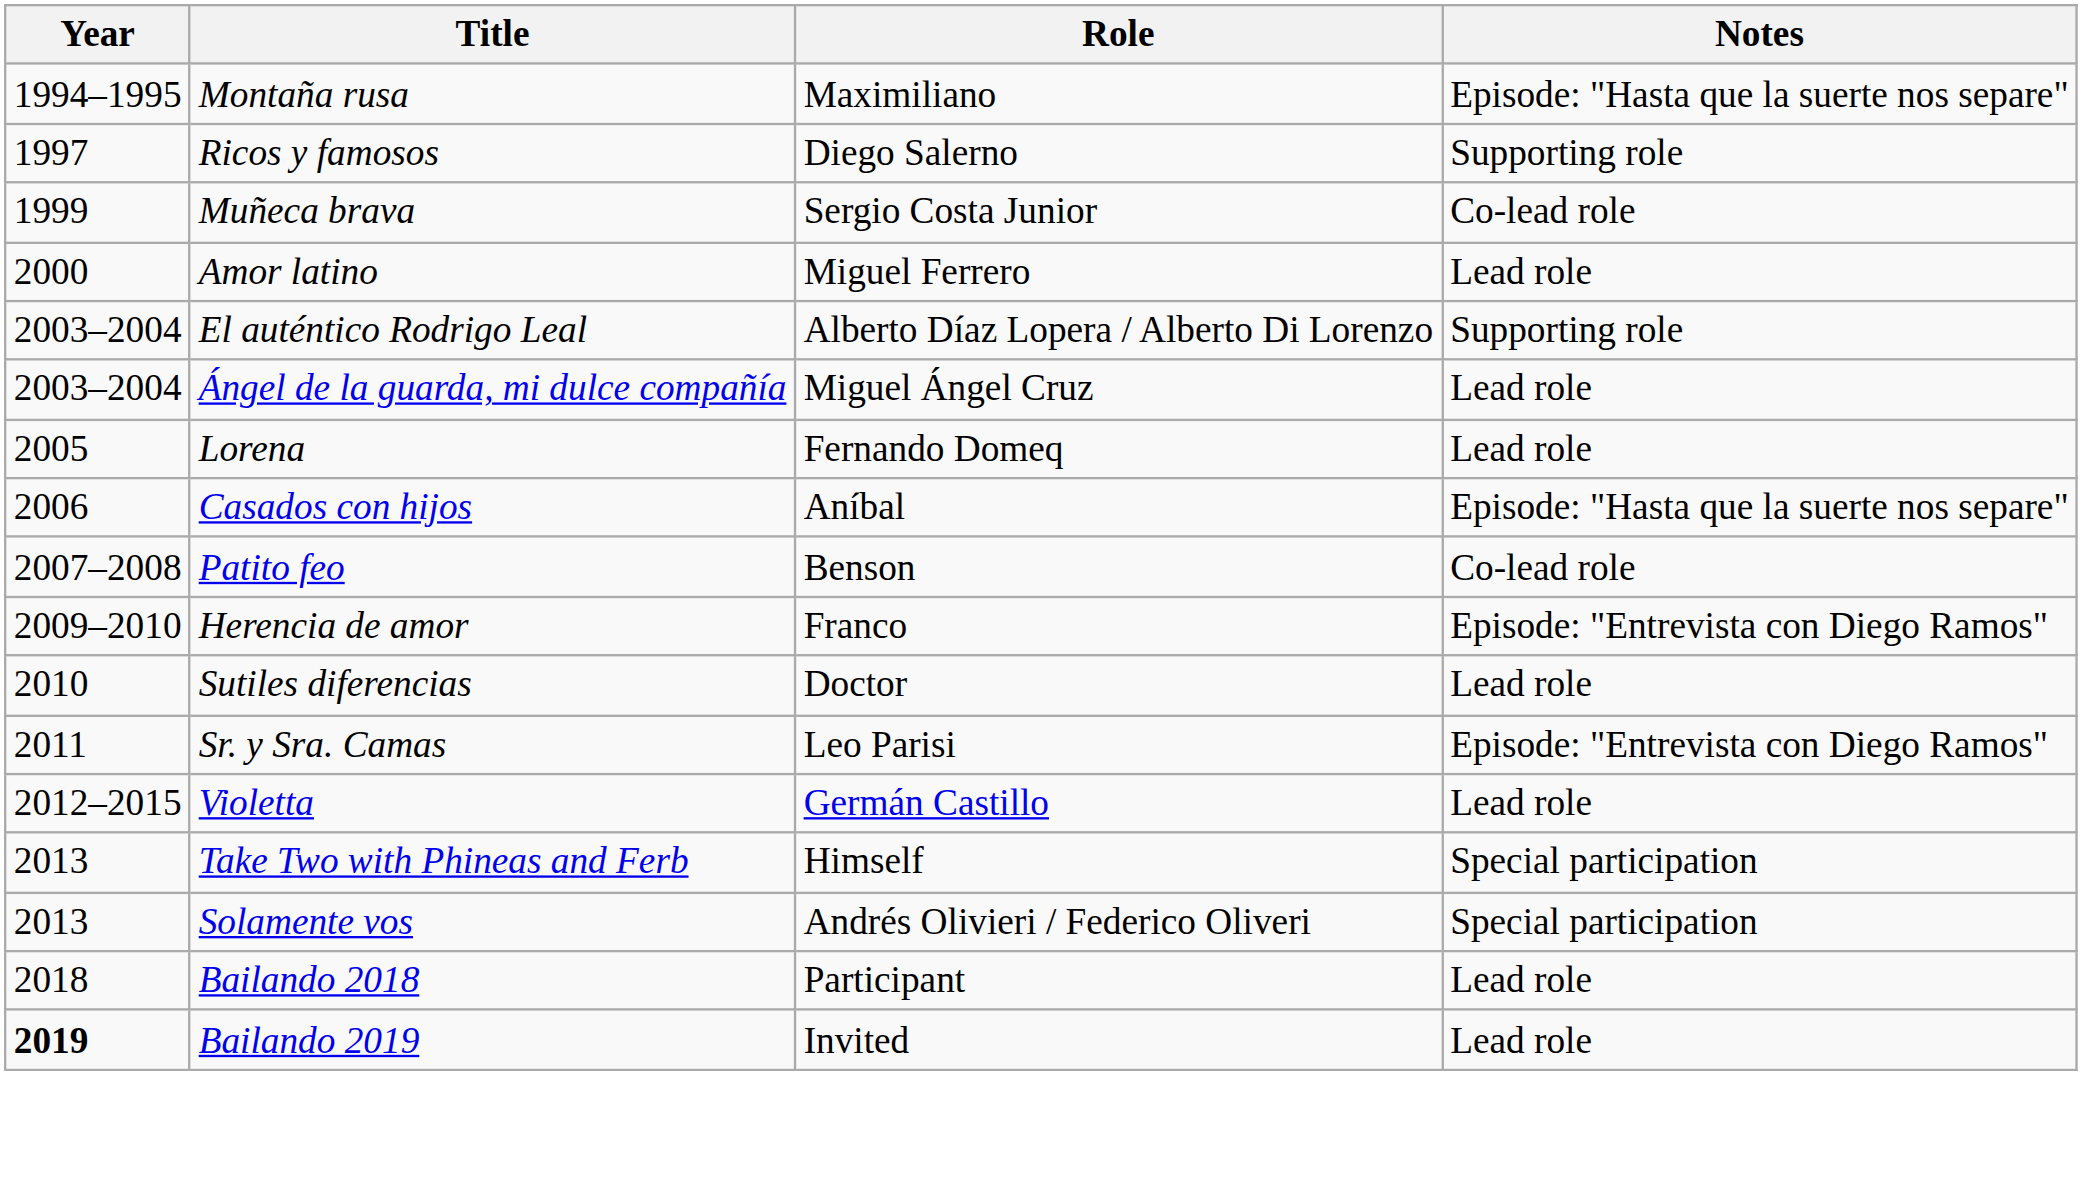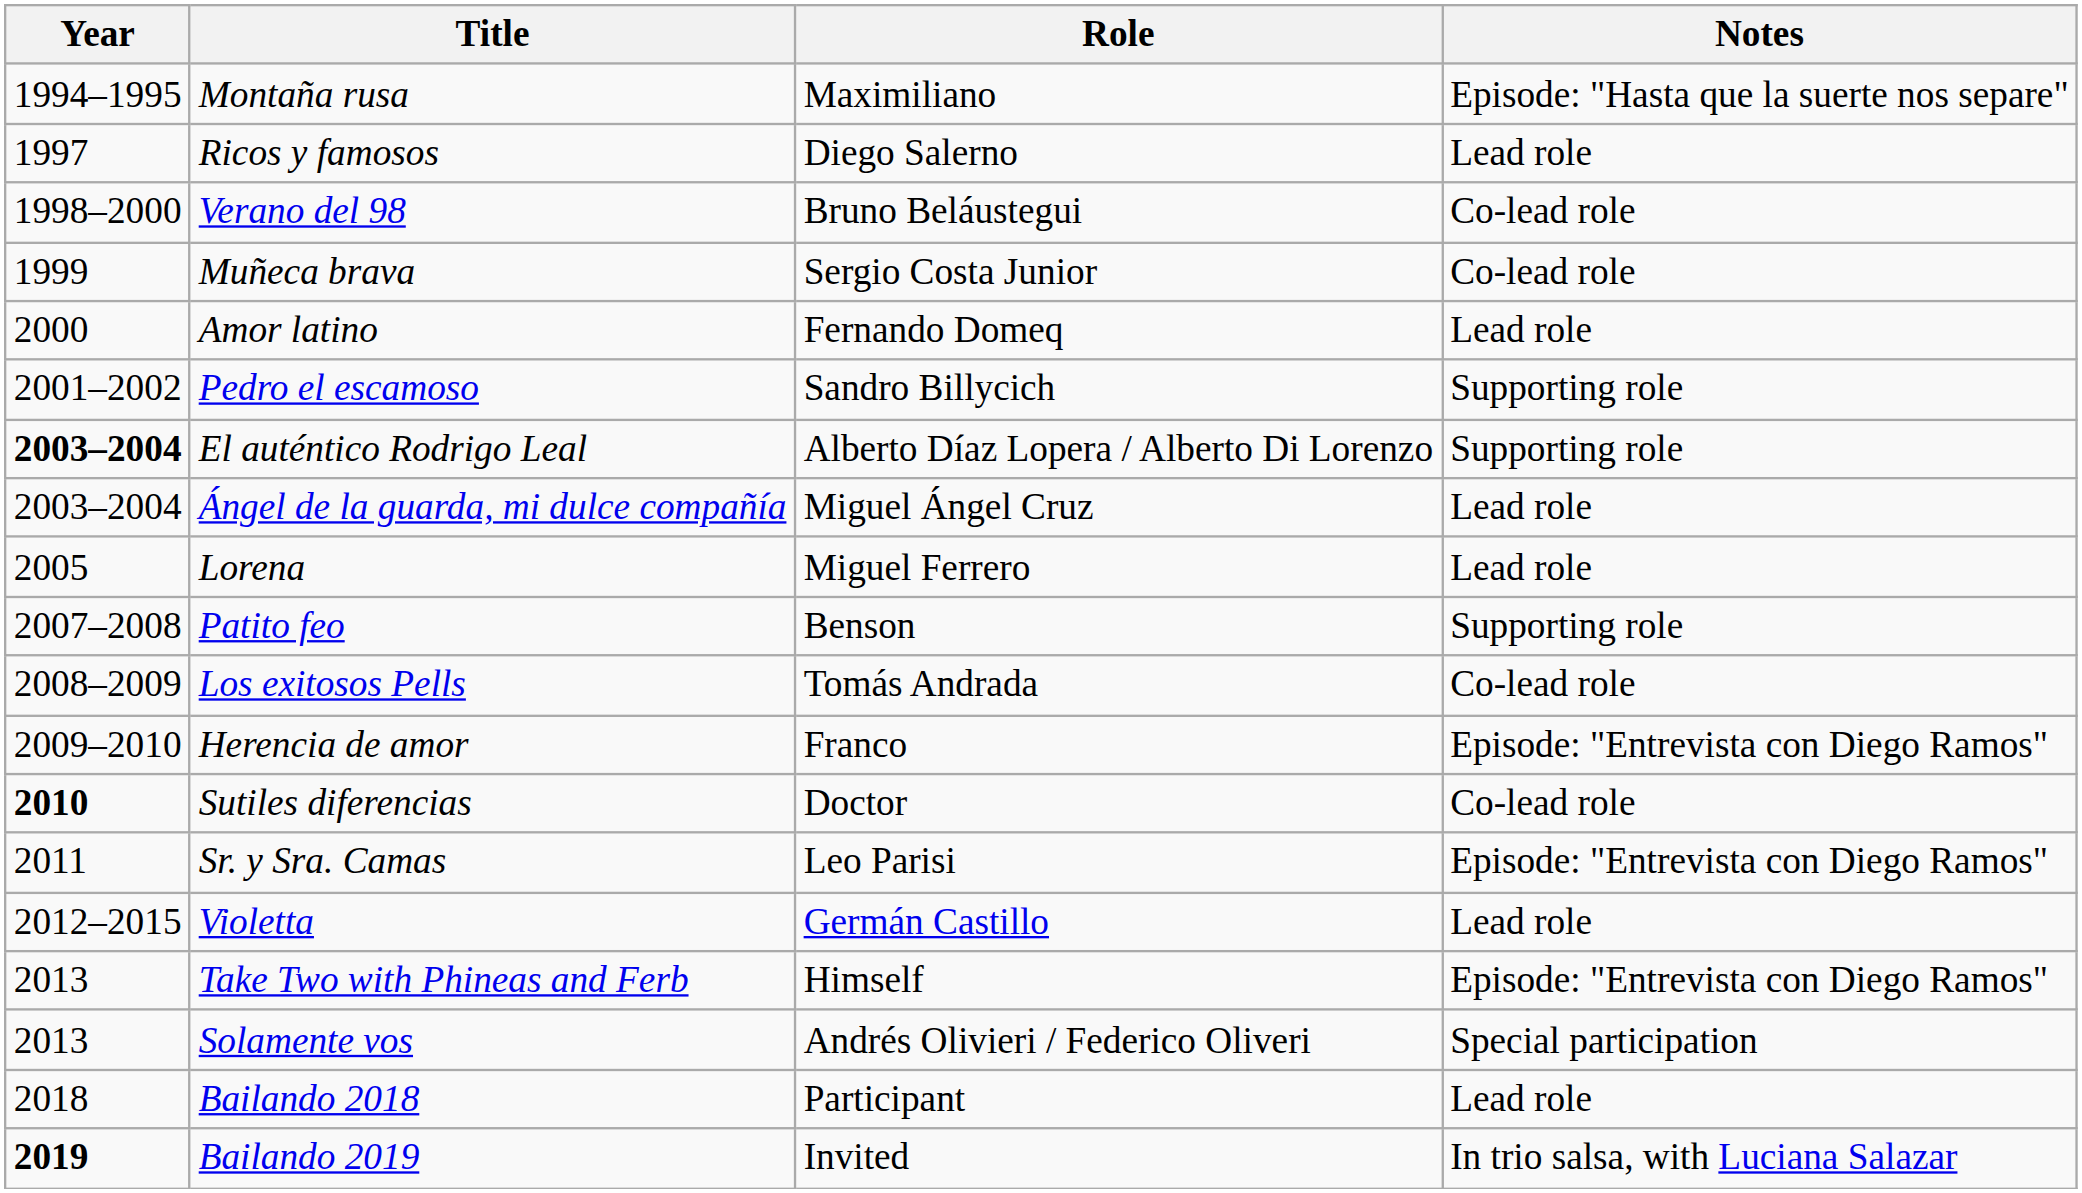Ricos y famosos | Notes: Supporting role -> Lead role
+ row: 1998–2000 | Verano del 98 | Bruno Beláustegui | Co-lead role
Amor latino | Role: Miguel Ferrero -> Fernando Domeq
+ row: 2001–2002 | Pedro el escamoso | Sandro Billycich | Supporting role
El auténtico Rodrigo Leal | Year: normal -> bold
Lorena | Role: Fernando Domeq -> Miguel Ferrero
- row: 2006 | Casados con hijos | Aníbal | Episode: "Hasta que la suerte nos separe"
Patito feo | Notes: Co-lead role -> Supporting role
+ row: 2008–2009 | Los exitosos Pells | Tomás Andrada | Co-lead role
Sutiles diferencias | Year: normal -> bold
Sutiles diferencias | Notes: Lead role -> Co-lead role
Take Two with Phineas and Ferb | Notes: Special participation -> Episode: "Entrevista con Diego Ramos"
Bailando 2019 | Notes: Lead role -> In trio salsa, with Luciana Salazar
